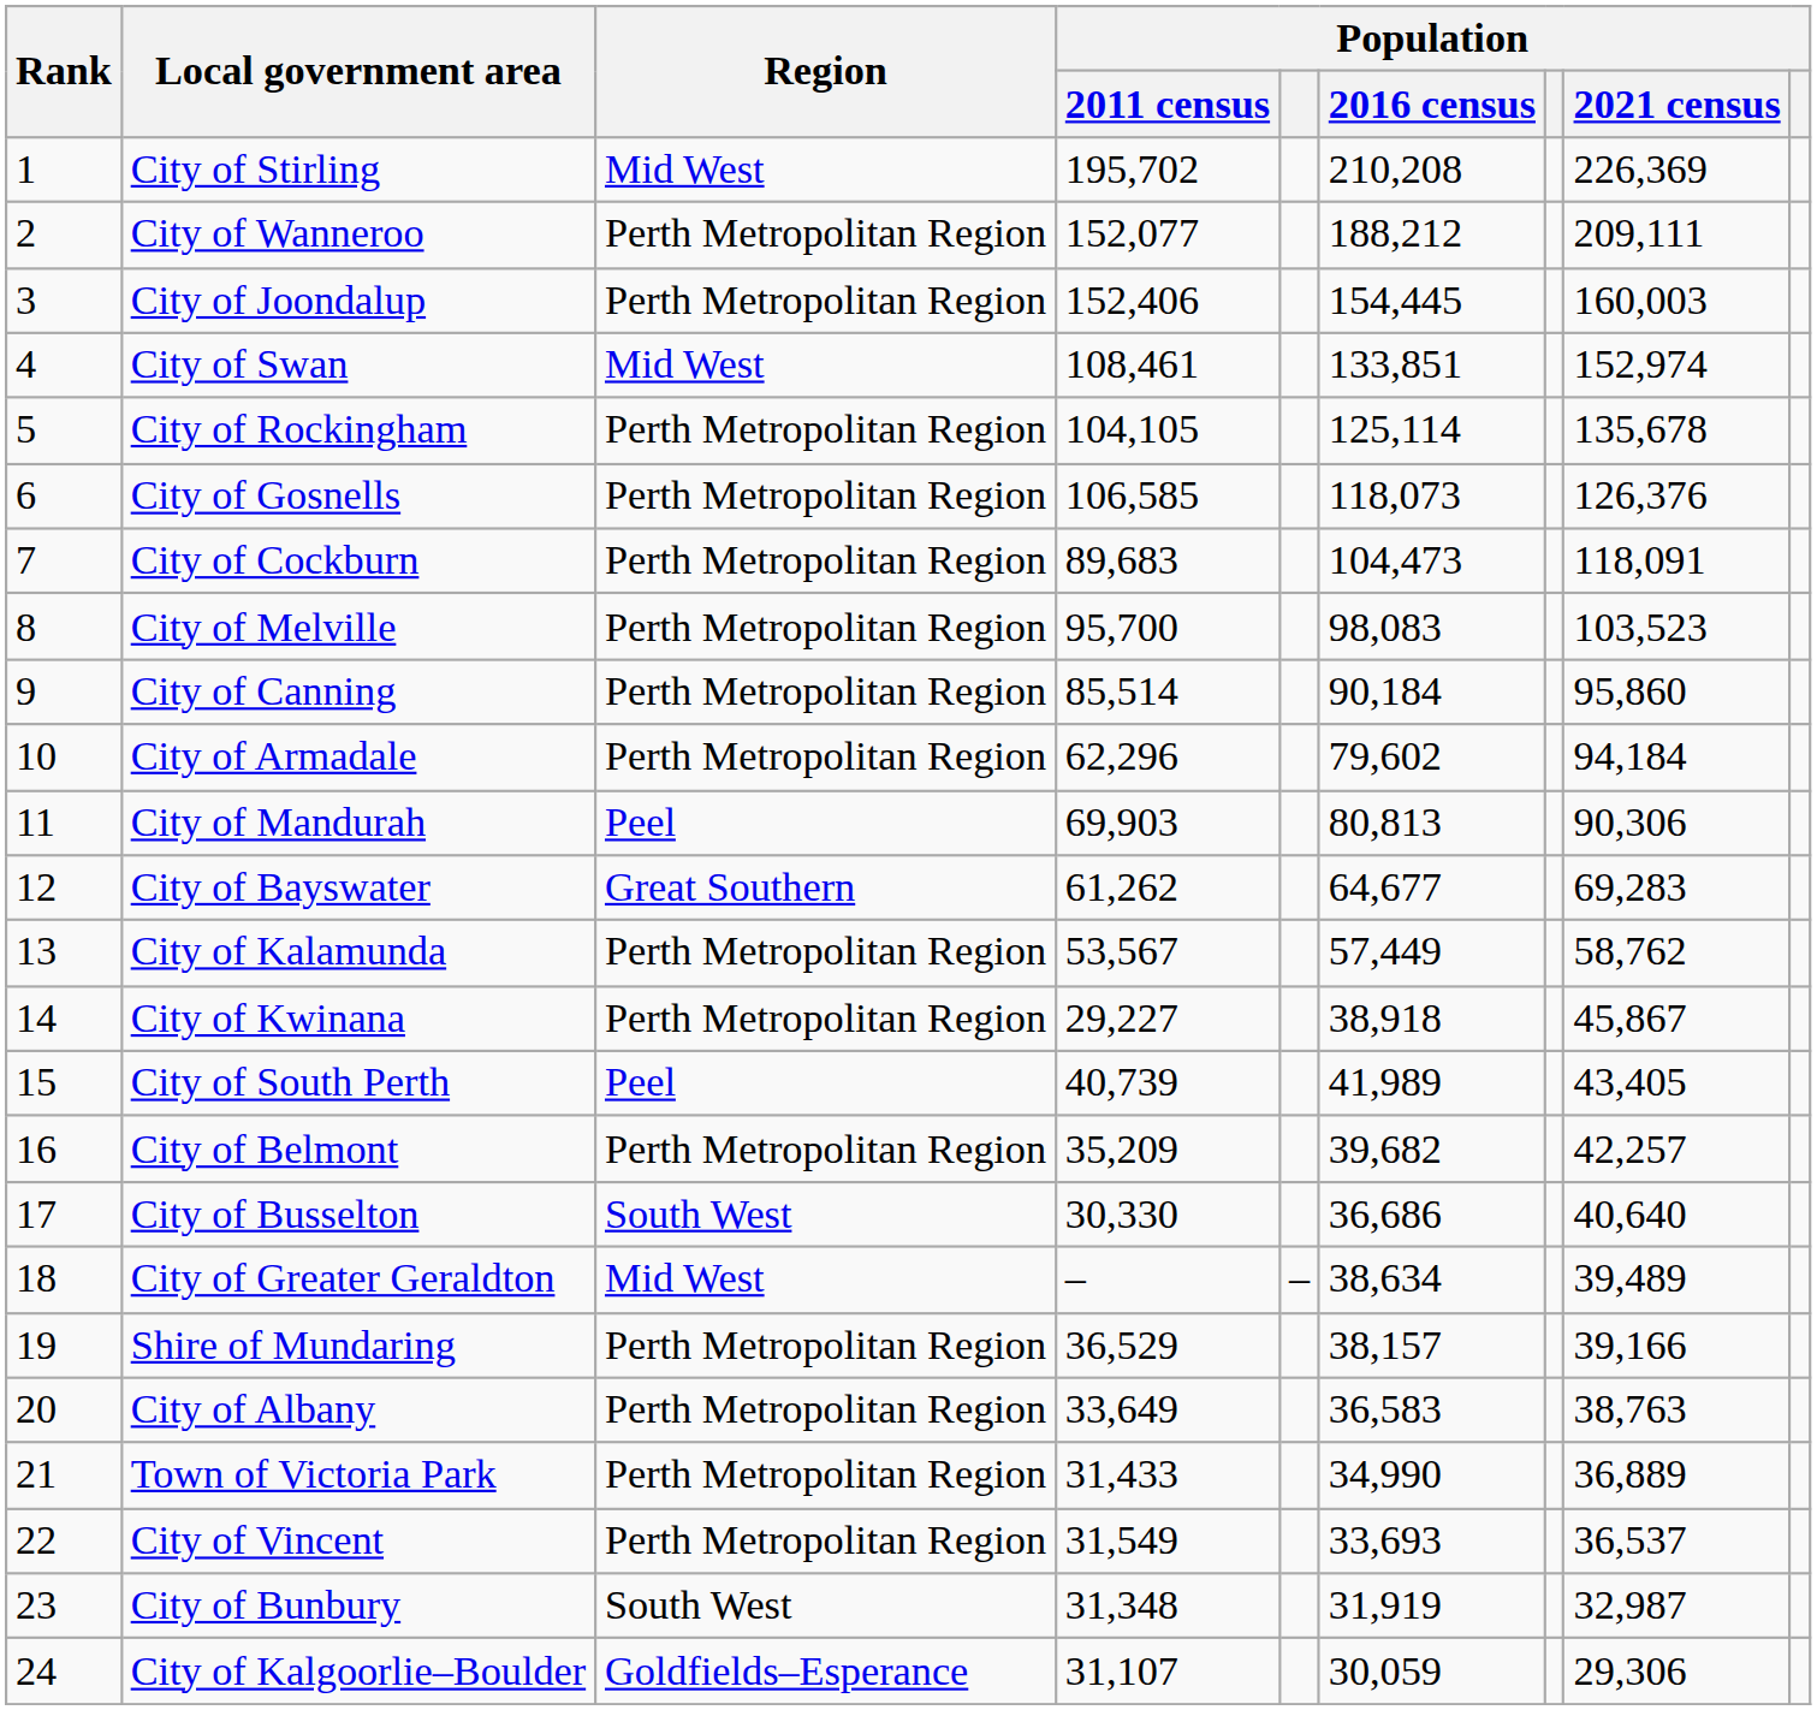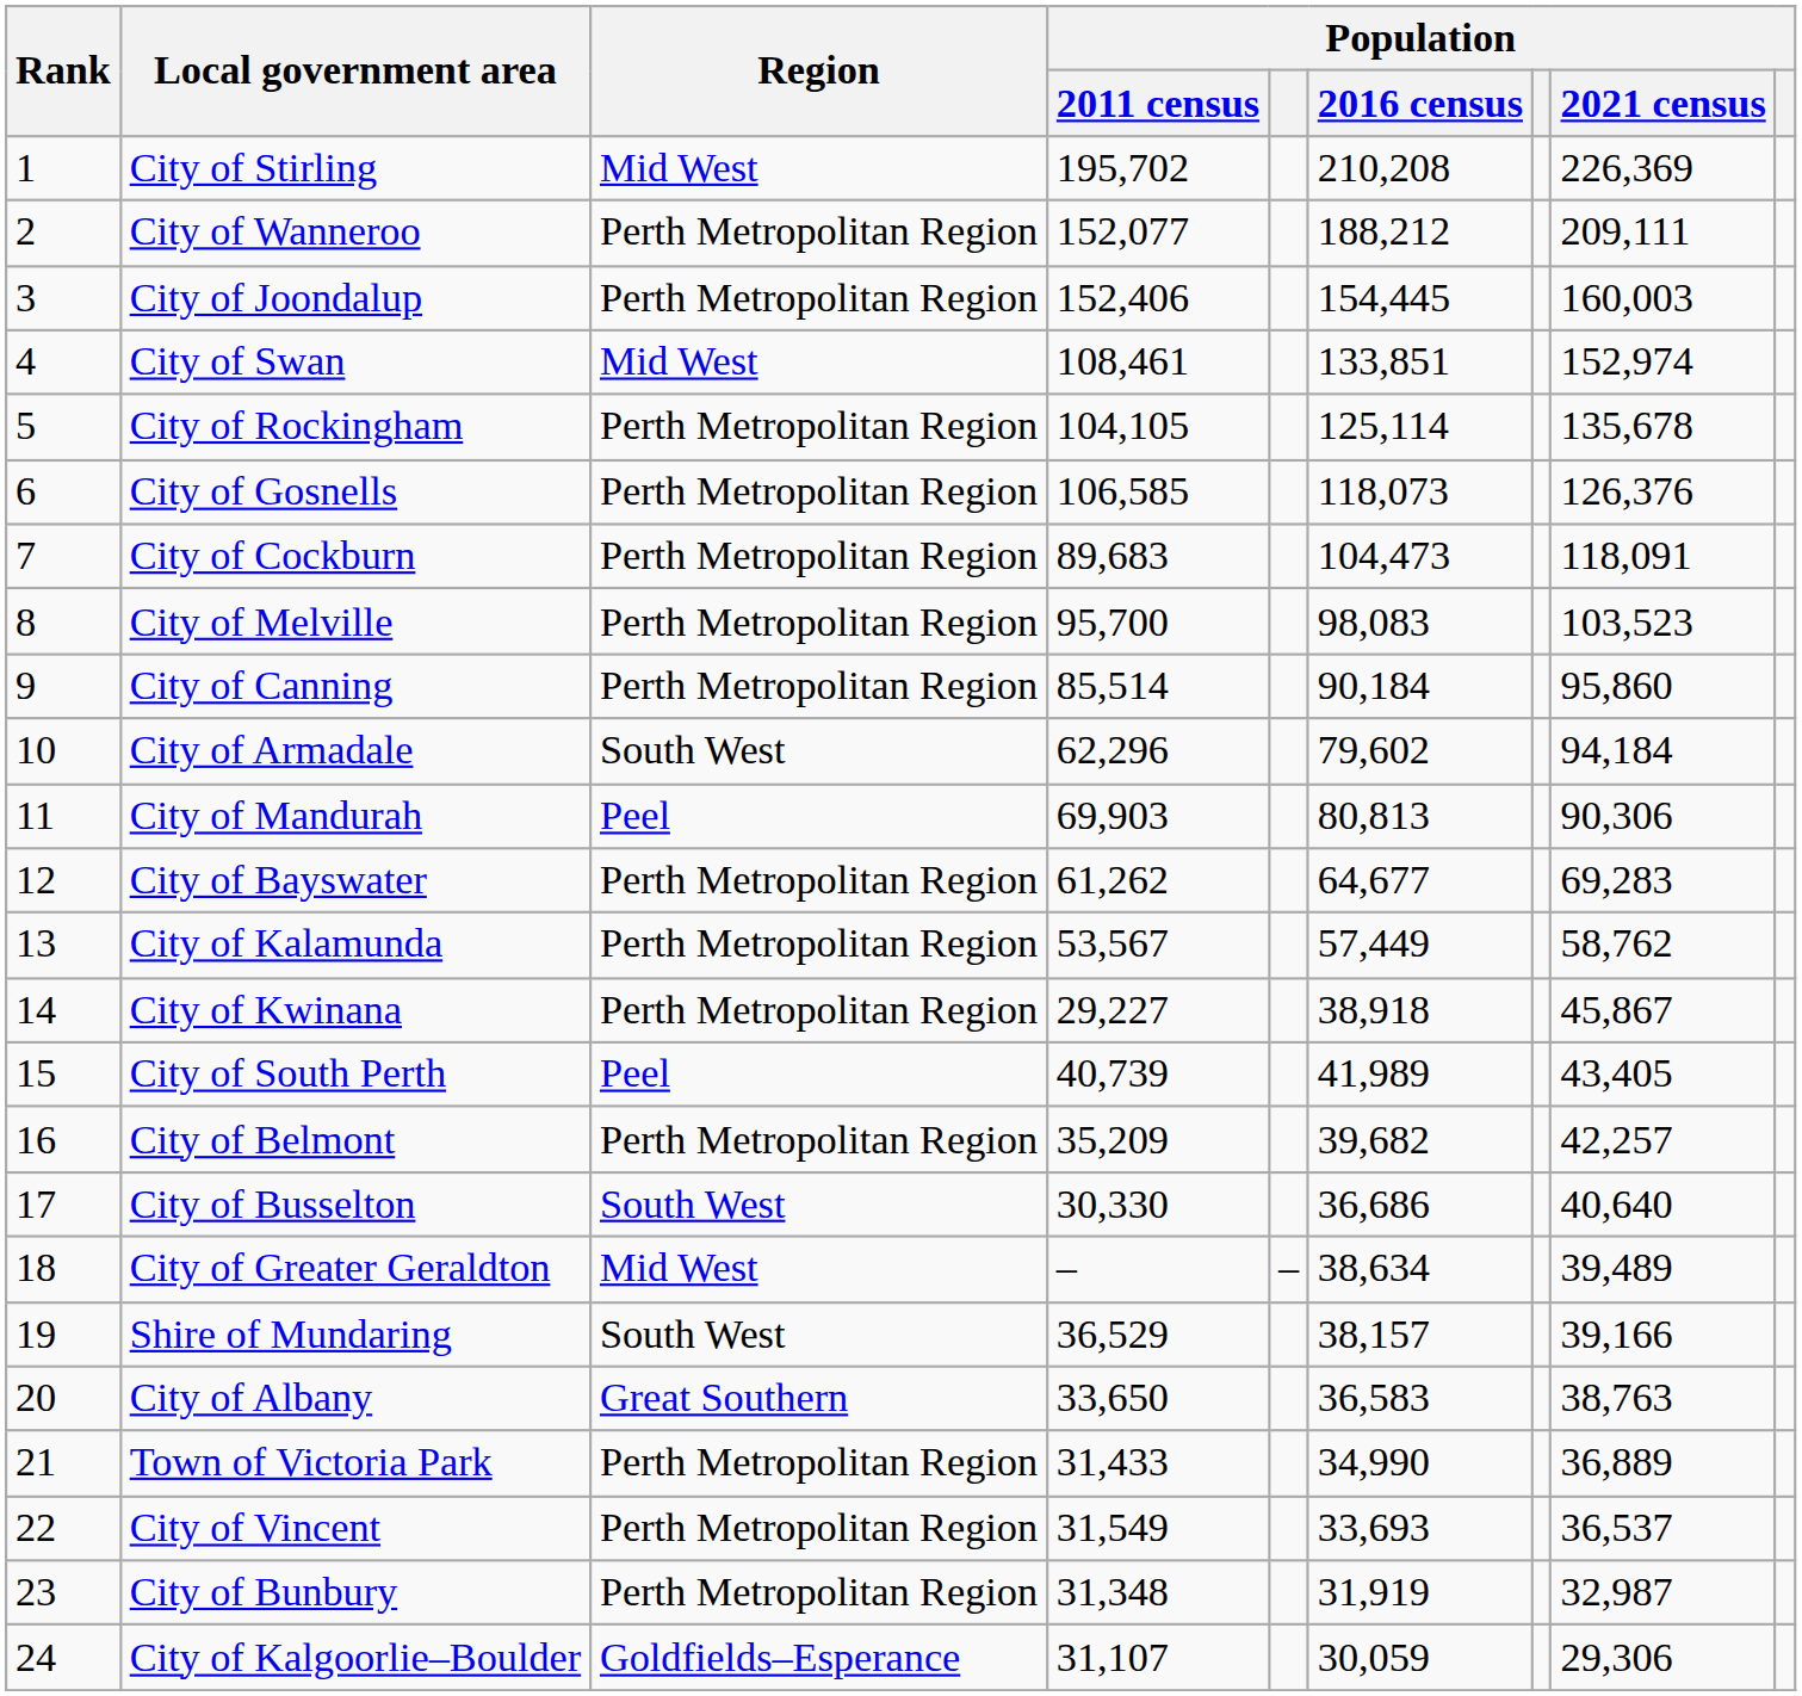City of Armadale | Region: Perth Metropolitan Region -> South West
City of Bayswater | Region: Great Southern -> Perth Metropolitan Region
Shire of Mundaring | Region: Perth Metropolitan Region -> South West
City of Albany | Region: Perth Metropolitan Region -> Great Southern
City of Albany | Population / 2011 census: 33,649 -> 33,650
City of Bunbury | Region: South West -> Perth Metropolitan Region
